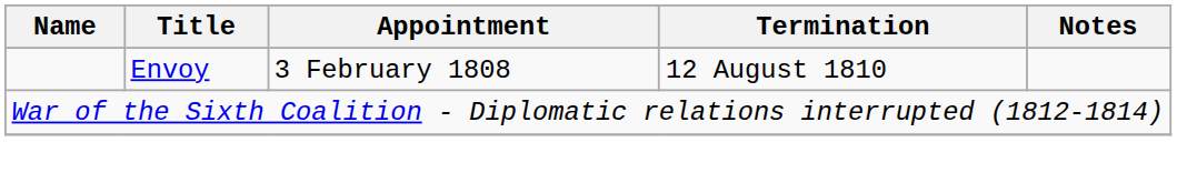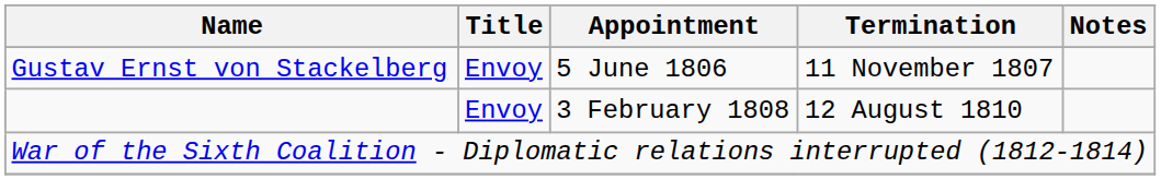+ row: Gustav Ernst von Stackelberg | Envoy | 5 June 1806 | 11 November 1807
